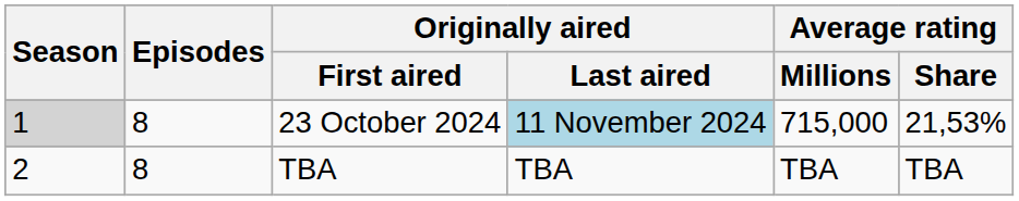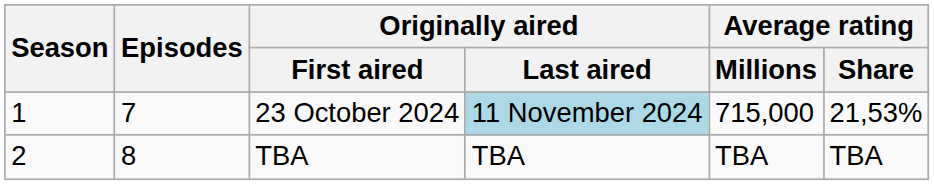23 October 2024 | Season: lightgrey background -> no background
23 October 2024 | Episodes: 8 -> 7
